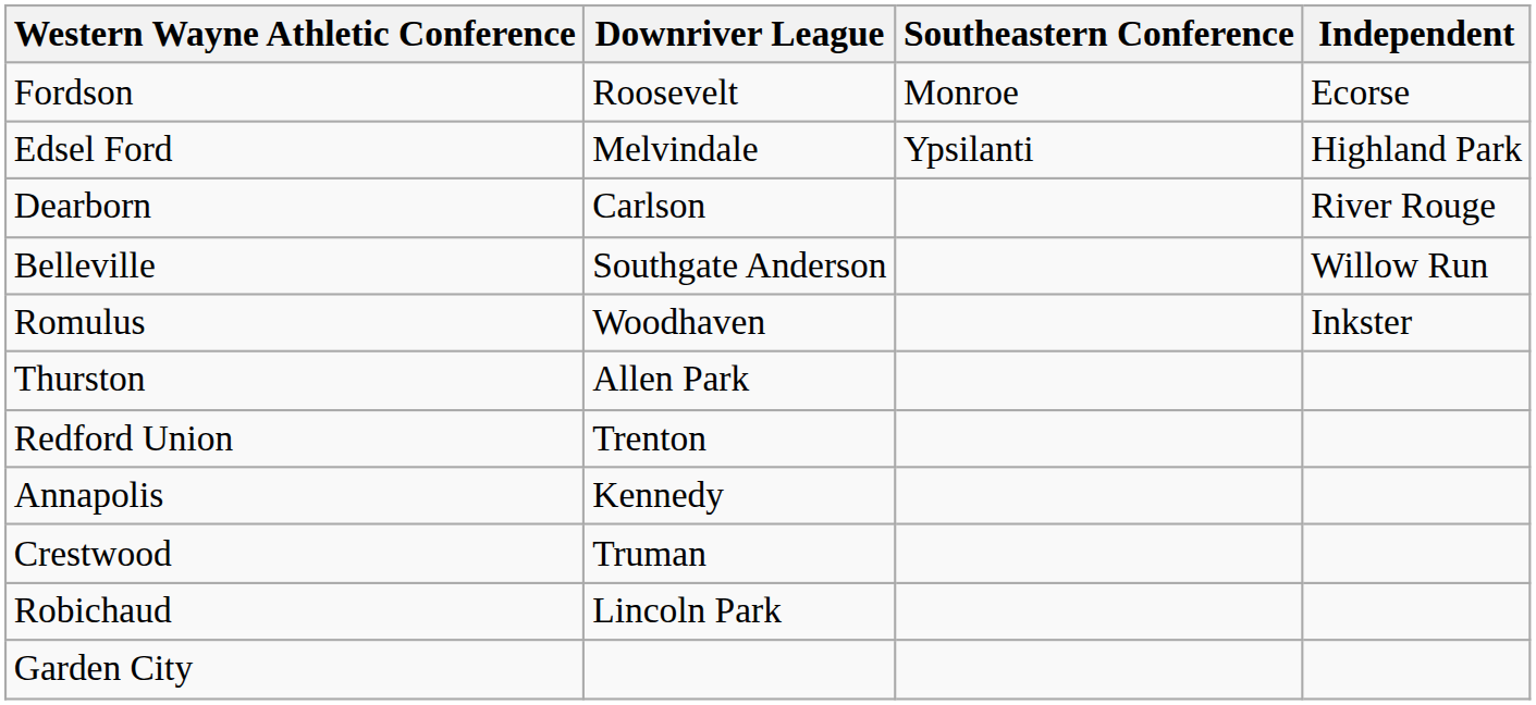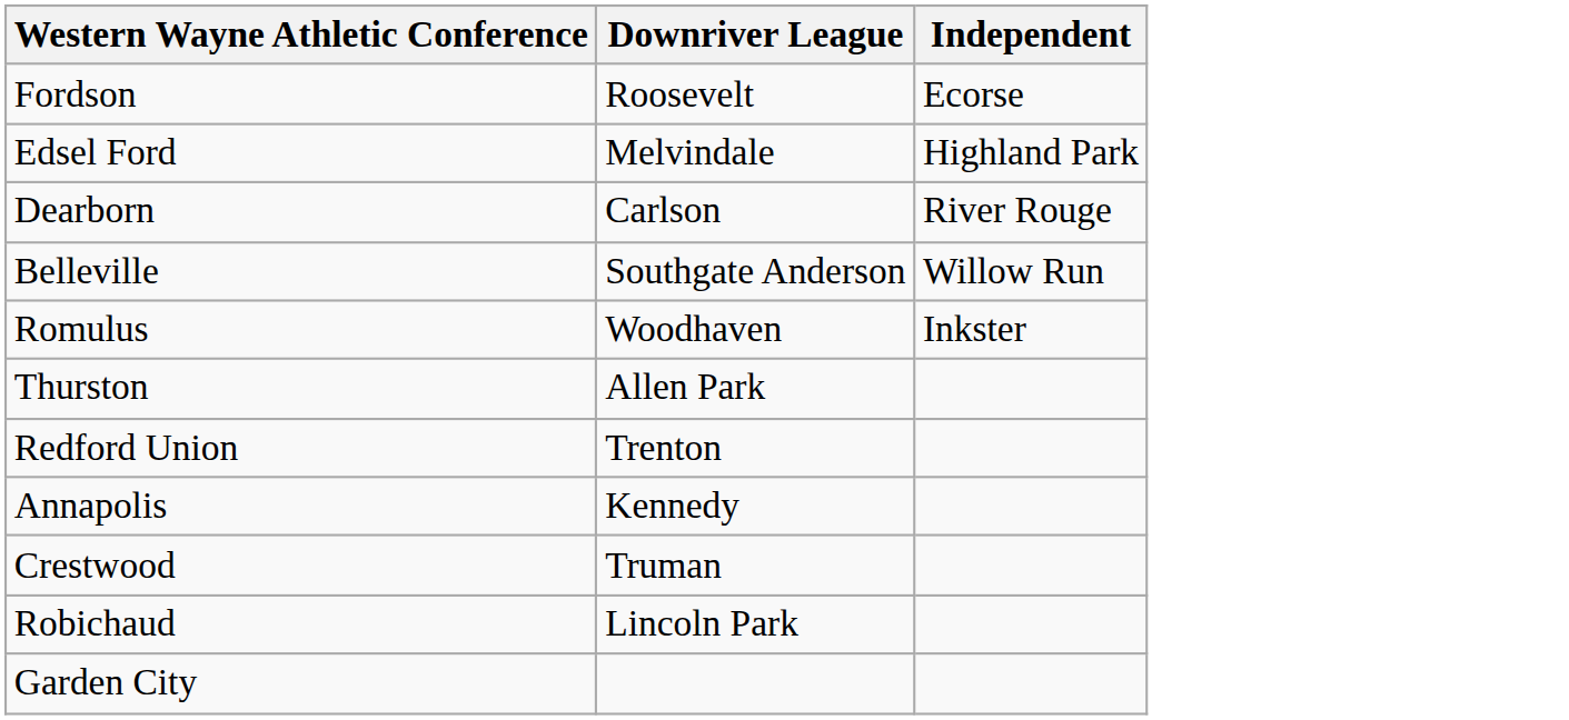- column: Southeastern Conference | Monroe | Ypsilanti
